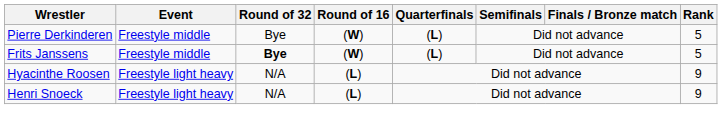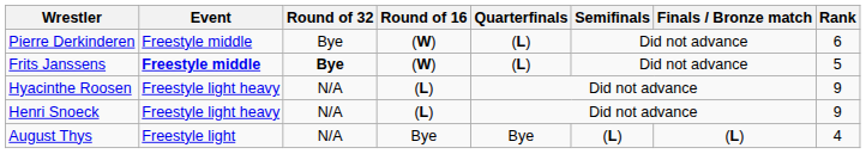Pierre Derkinderen | Rank: 5 -> 6
Frits Janssens | Event: normal -> bold
+ row: August Thys | Freestyle light | N/A | Bye | Bye | (L) | (L) | 4
